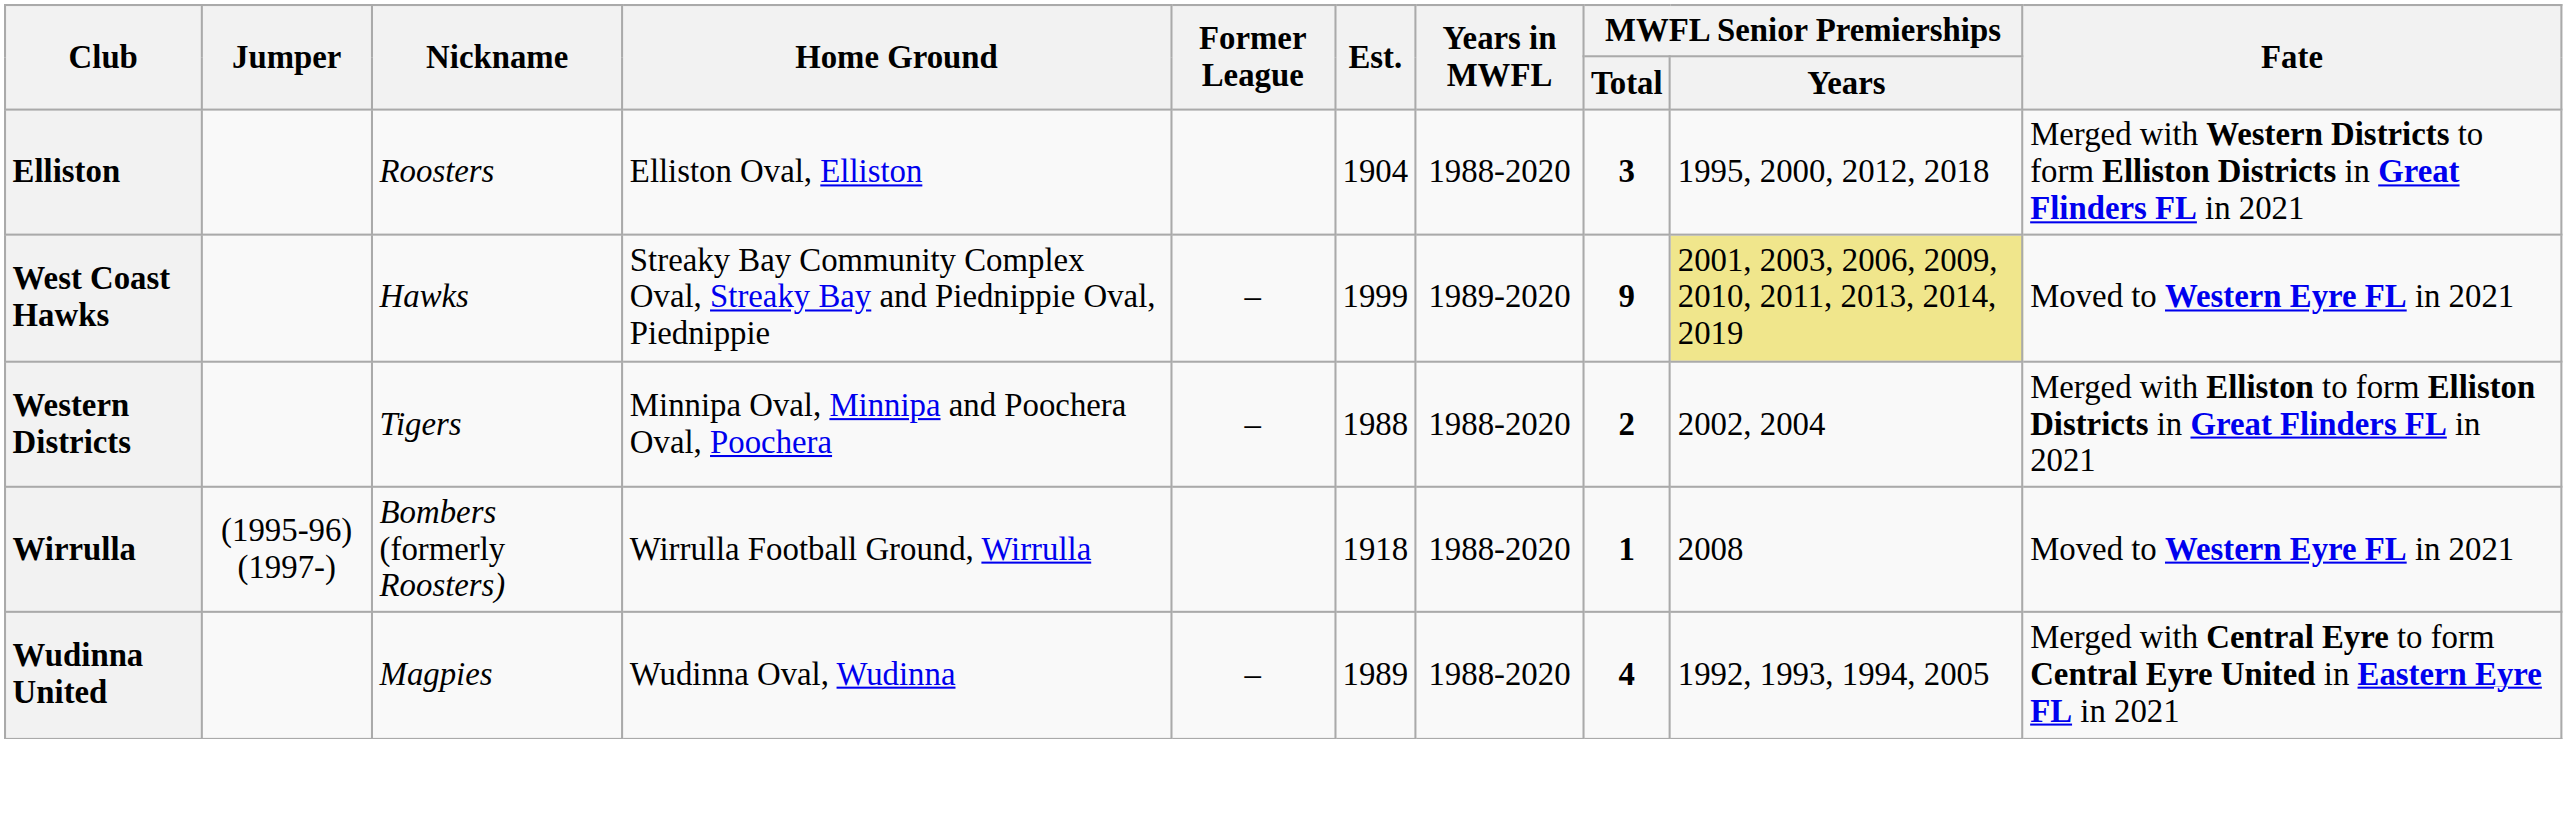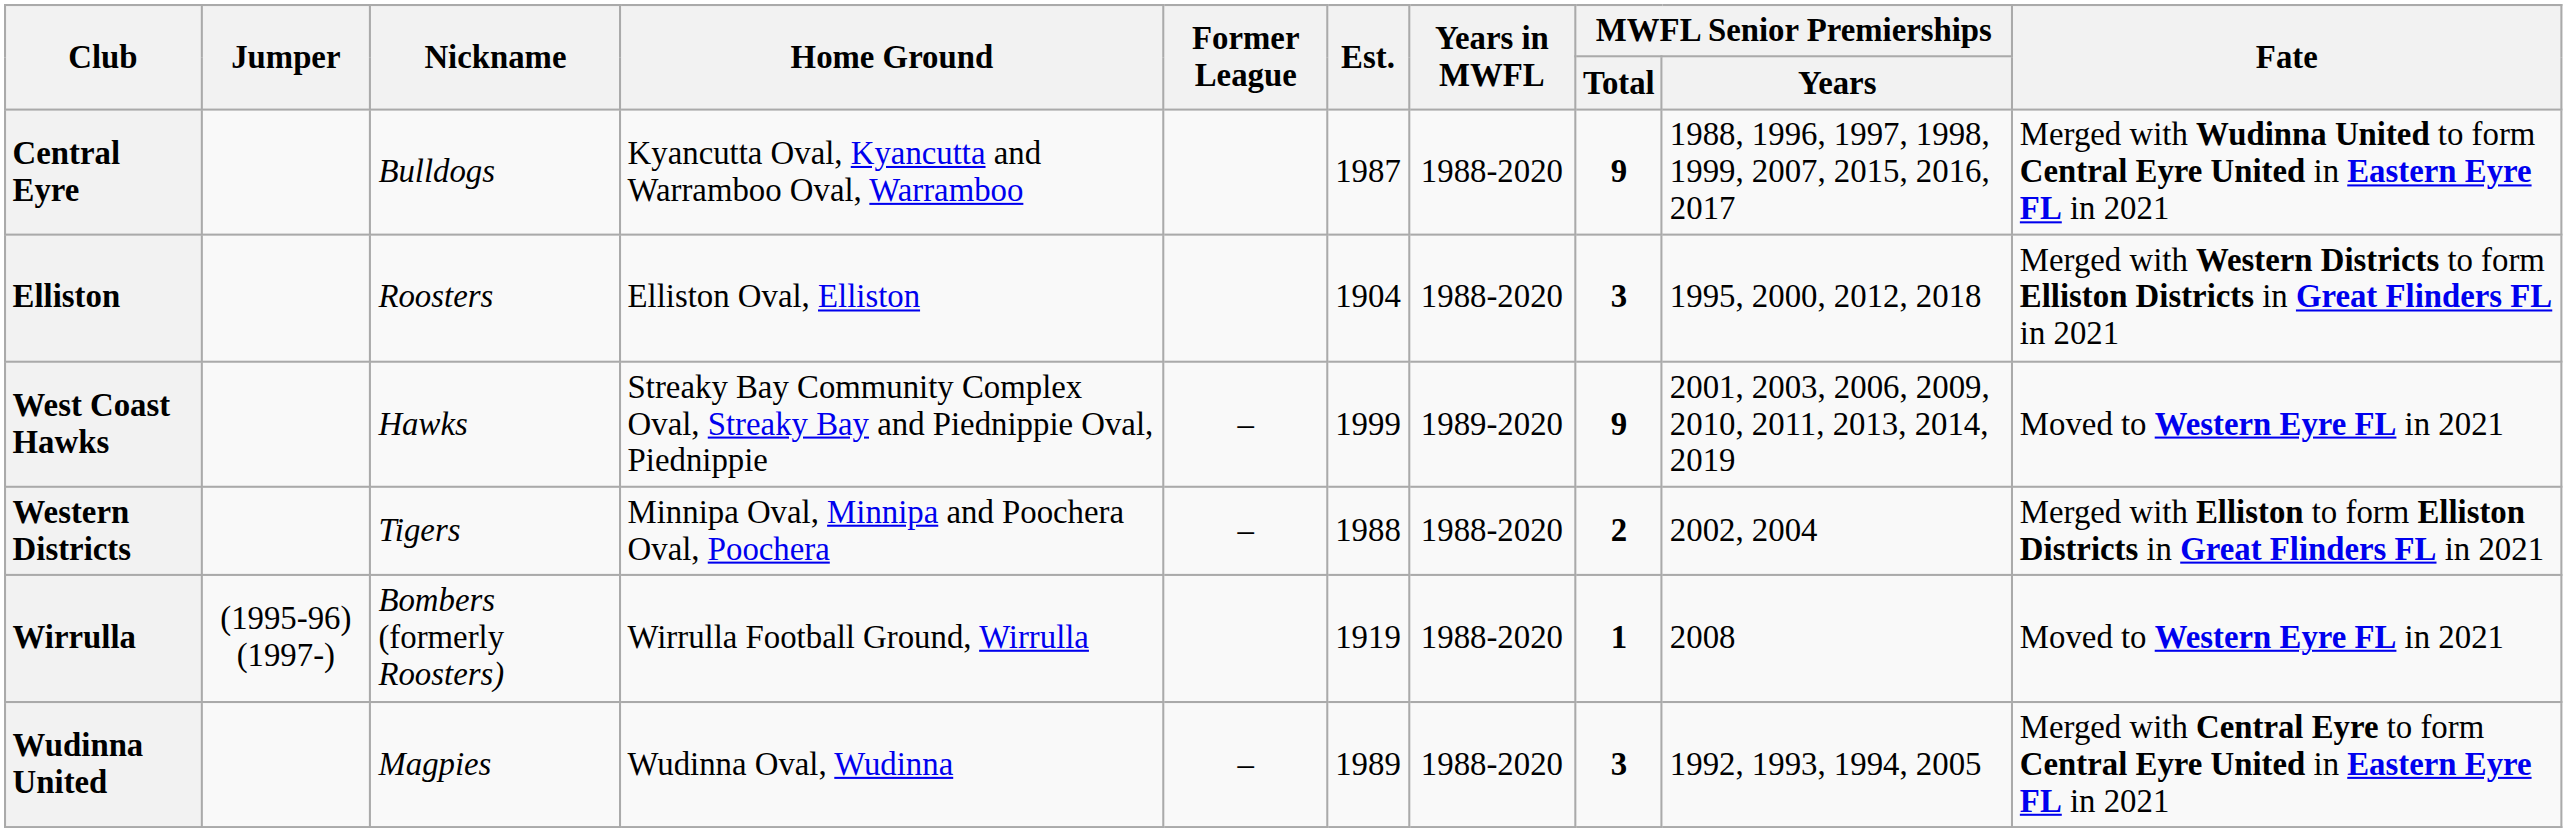+ row: Central Eyre | Bulldogs | Kyancutta Oval, Kyancutta and Warramboo Oval, Warramboo | 1987 | 1988-2020 | 9 | 1988, 1996, 1997, 1998, 1999, 2007, 2015, 2016, 2017 | Merged with Wudinna United to form Central Eyre United in Eastern Eyre FL in 2021
West Coast Hawks | MWFL Senior Premierships / Years: khaki background -> no background
Wirrulla | Est.: 1918 -> 1919
Wudinna United | MWFL Senior Premierships / Total: 4 -> 3
